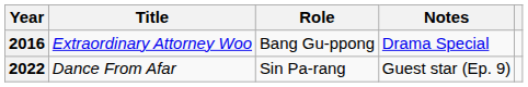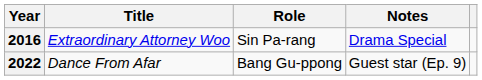2016 | Role: Bang Gu-ppong -> Sin Pa-rang
2022 | Role: Sin Pa-rang -> Bang Gu-ppong
